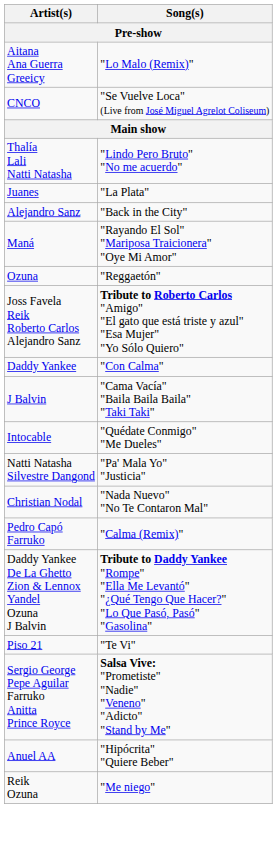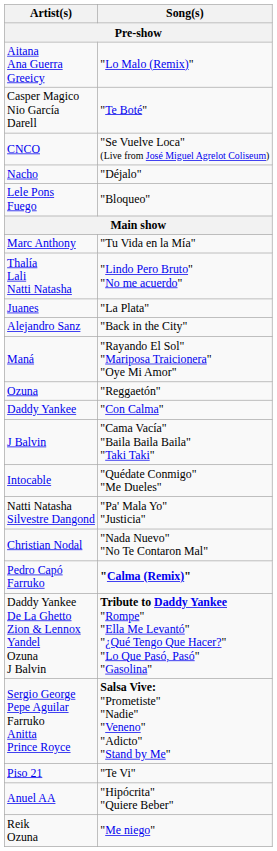+ row: Casper Magico Nio García Darell | "Te Boté"
+ row: Nacho | "Déjalo"
+ row: Lele Pons Fuego | "Bloqueo"
+ row: Marc Anthony | "Tu Vida en la Mía"
- row: Joss Favela Reik Roberto Carlos Alejandro Sanz | Tribute to Roberto Carlos "Amigo" "El gato que está triste y azul" "Esa Mujer" "Yo Sólo Quiero"
Pedro Capó Farruko | Song(s): normal -> bold
rows swapped: Piso 21 <-> Sergio George Pepe Aguilar Farruko Anitta Prince Royce
